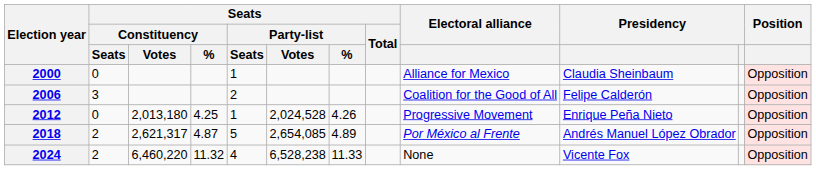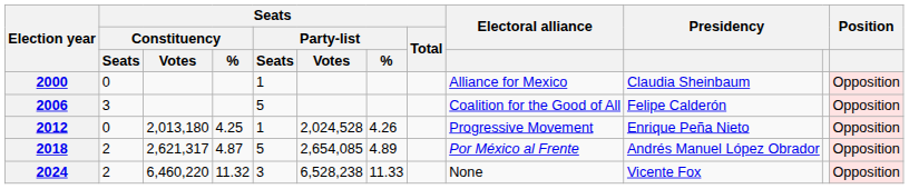2006 | Seats / Party-list / Seats: 2 -> 5
2024 | Seats / Party-list / Seats: 4 -> 3
